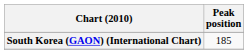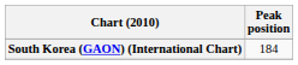South Korea (GAON) (International Chart) | Peak position: 185 -> 184
